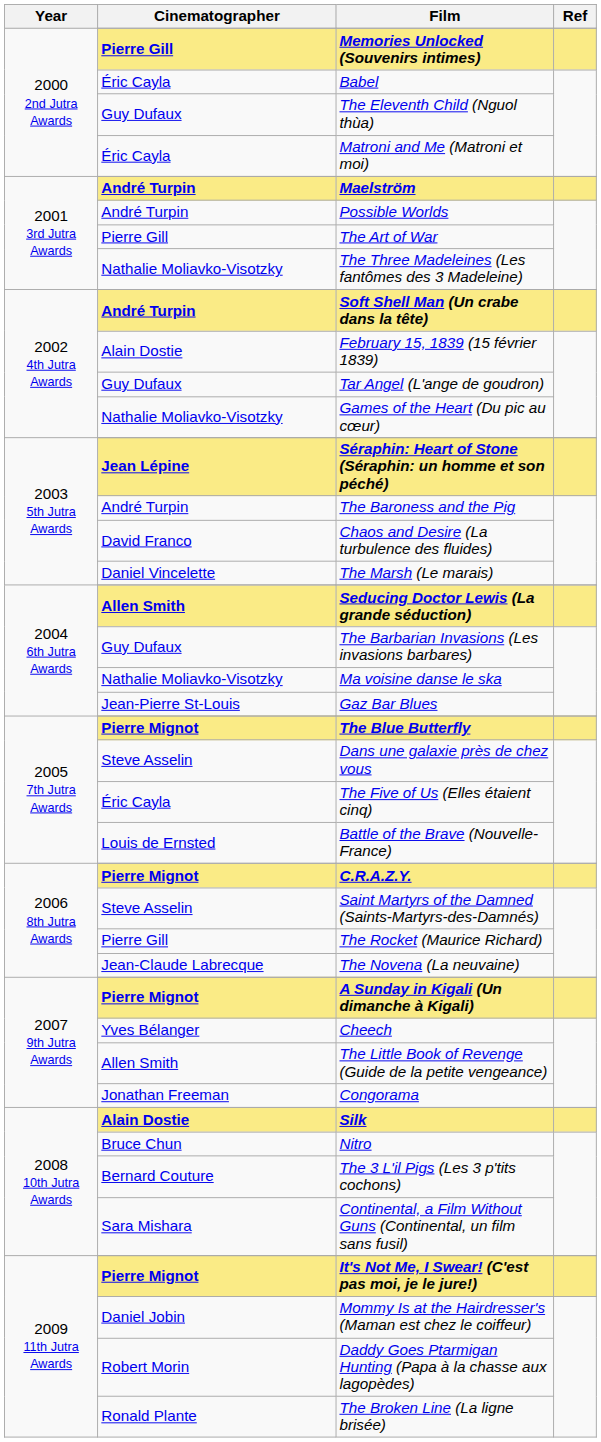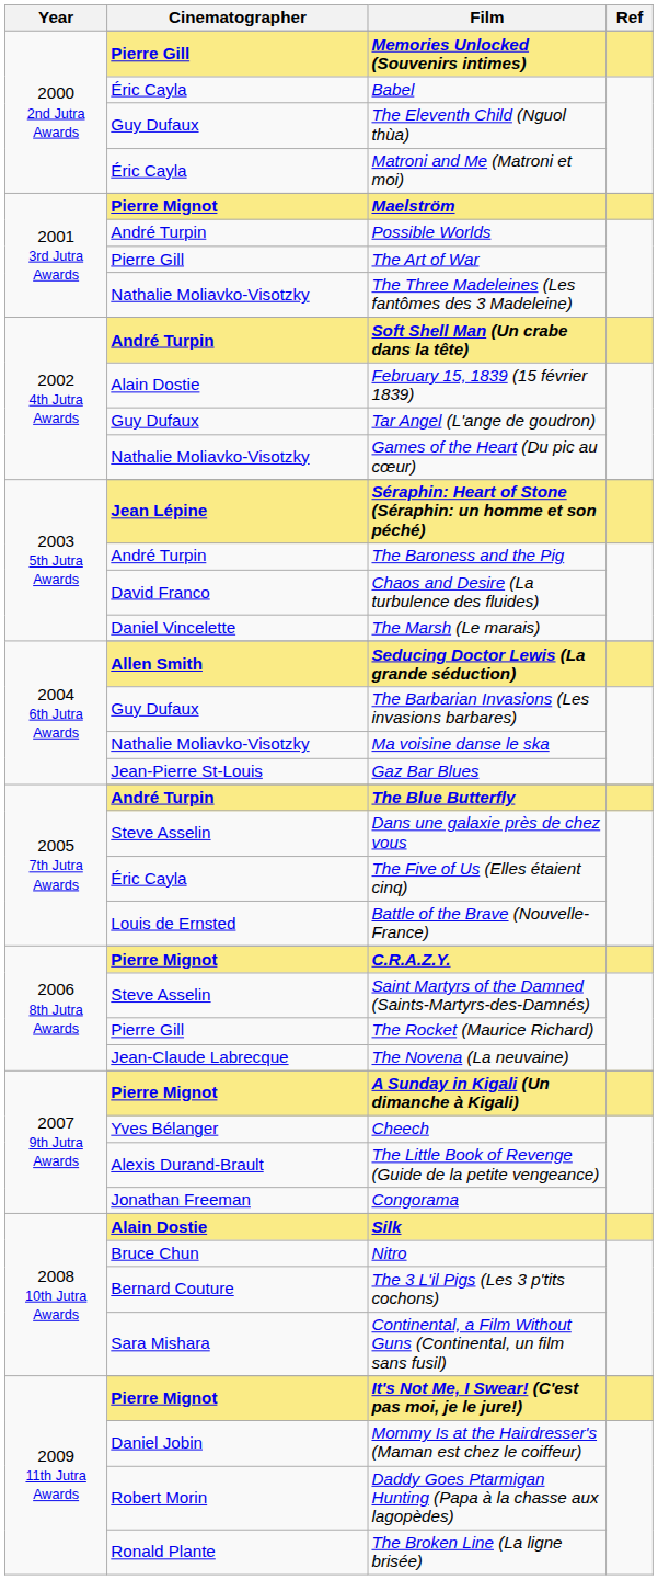Maelström | Cinematographer: André Turpin -> Pierre Mignot
The Blue Butterfly | Cinematographer: Pierre Mignot -> André Turpin
The Little Book of Revenge (Guide de la petite vengeance) | Cinematographer: Allen Smith -> Alexis Durand-Brault
